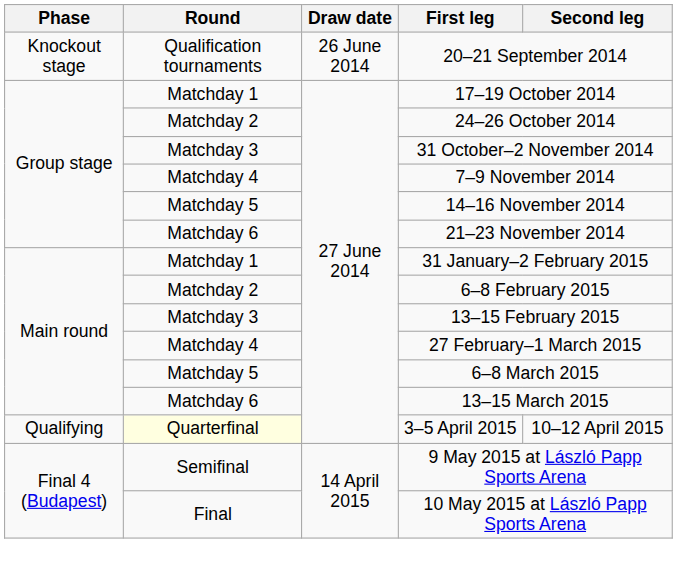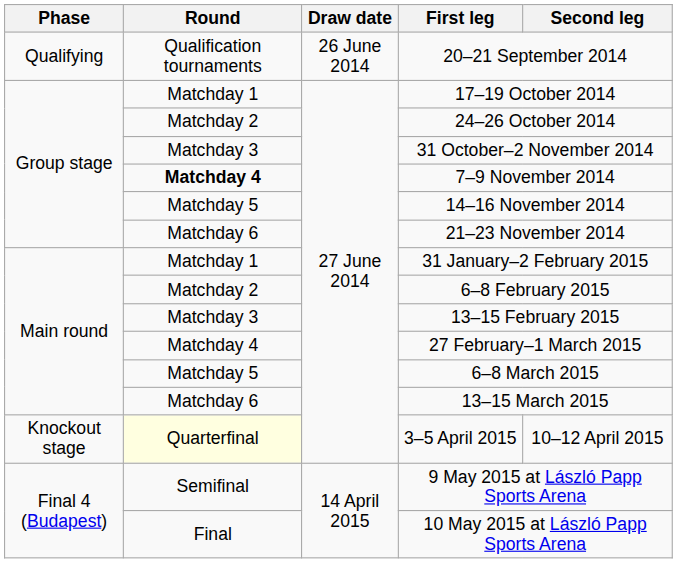20–21 September 2014 | Phase: Knockout stage -> Qualifying
7–9 November 2014 | Round: normal -> bold
3–5 April 2015 | Phase: Qualifying -> Knockout stage
